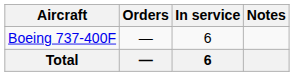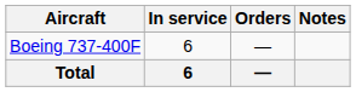columns swapped: In service <-> Orders
